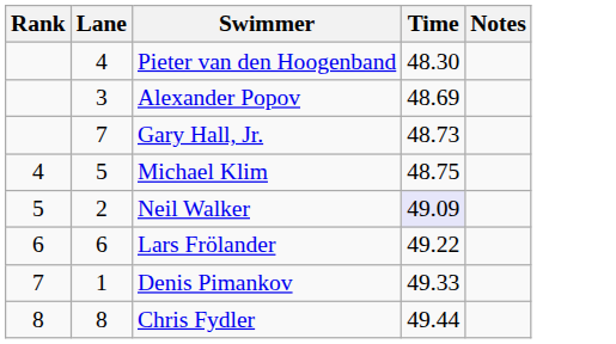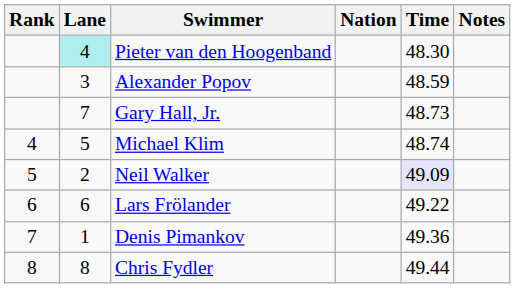+ column: Nation
Pieter van den Hoogenband | Lane: no background -> paleturquoise background
Alexander Popov | Time: 48.69 -> 48.59
Michael Klim | Time: 48.75 -> 48.74
Denis Pimankov | Time: 49.33 -> 49.36
